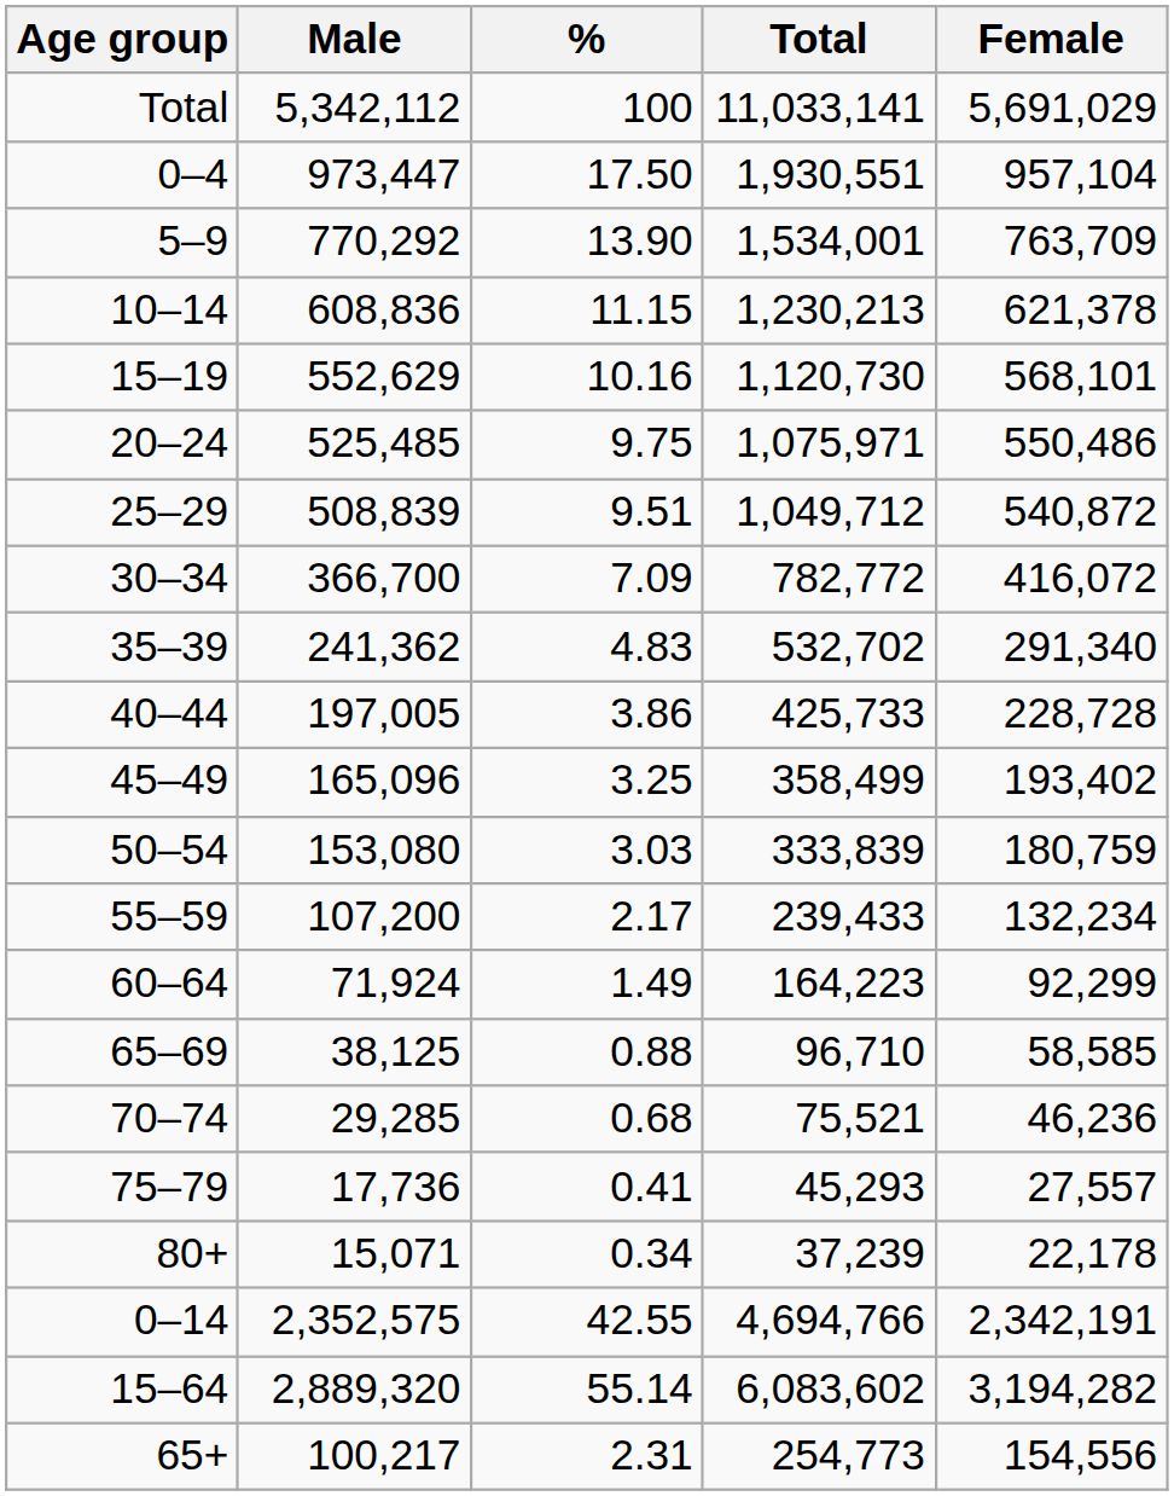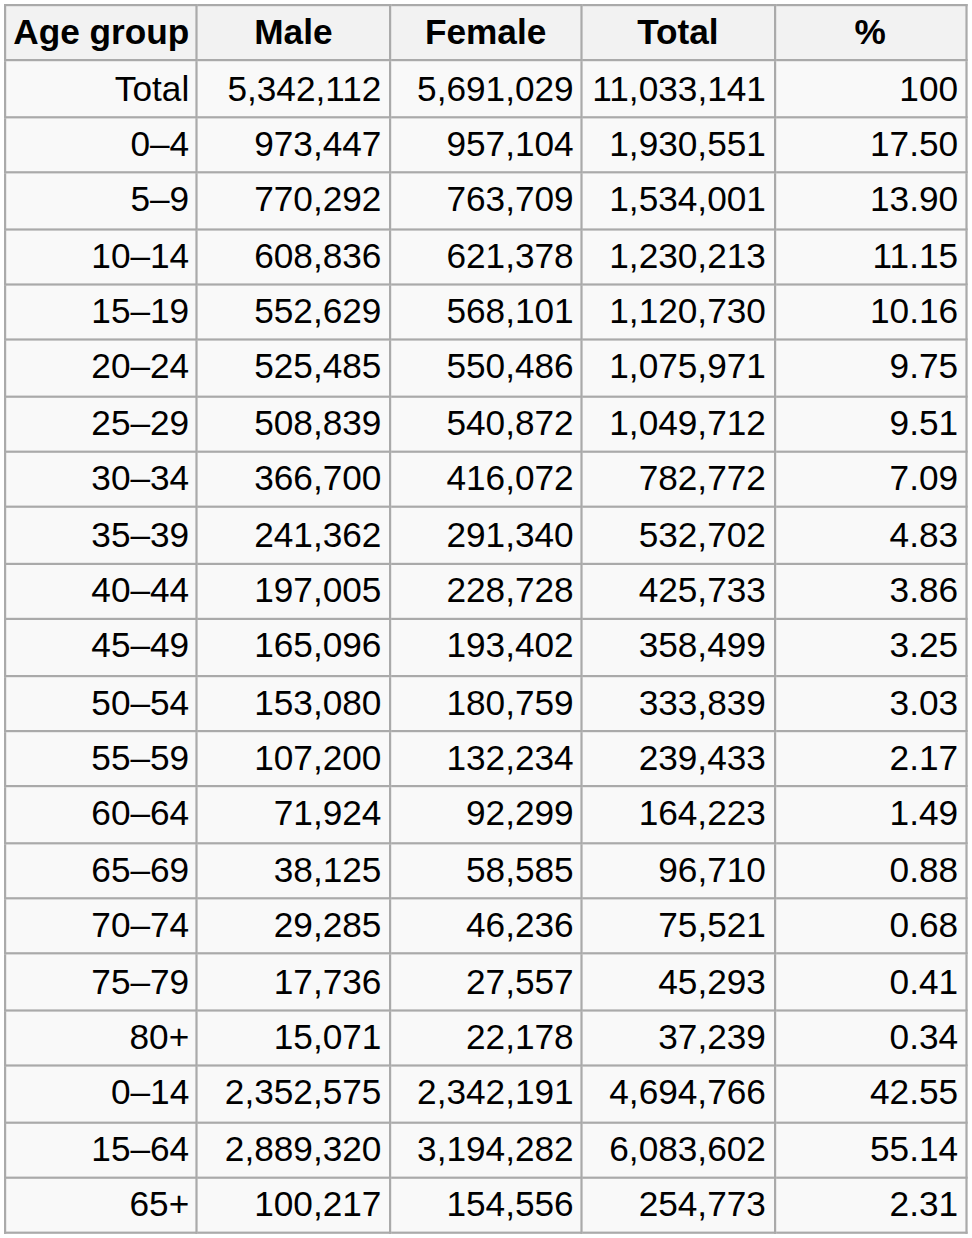columns swapped: Female <-> %
